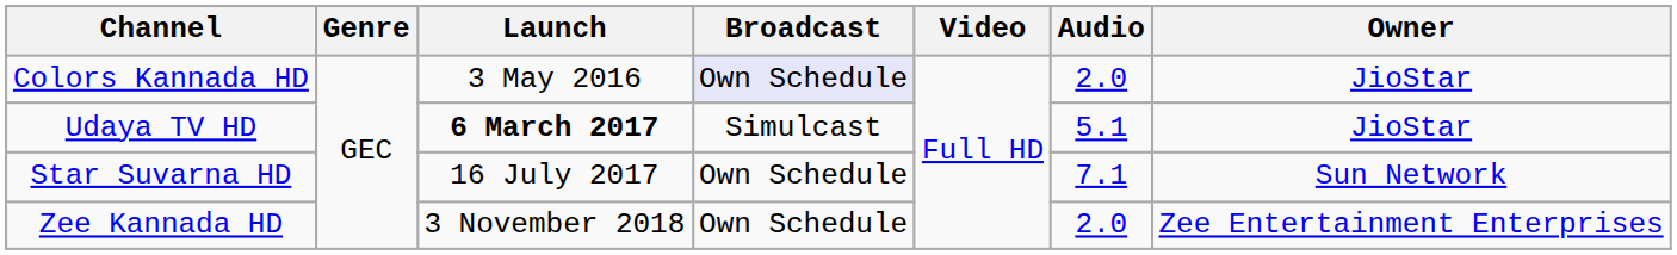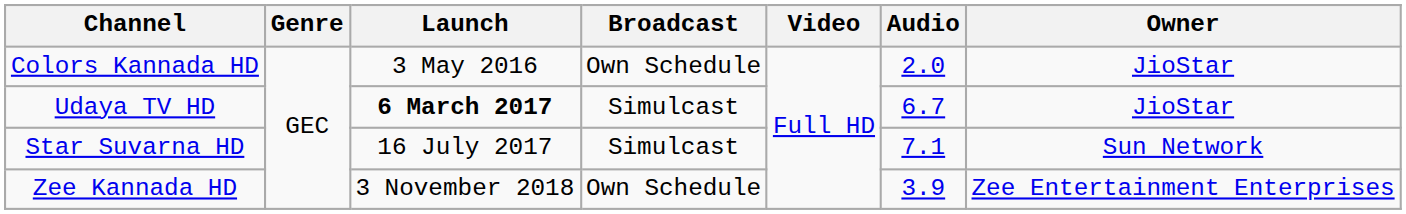Colors Kannada HD | Broadcast: lavender background -> no background
Udaya TV HD | Audio: 5.1 -> 6.7
Star Suvarna HD | Broadcast: Own Schedule -> Simulcast
Zee Kannada HD | Audio: 2.0 -> 3.9
